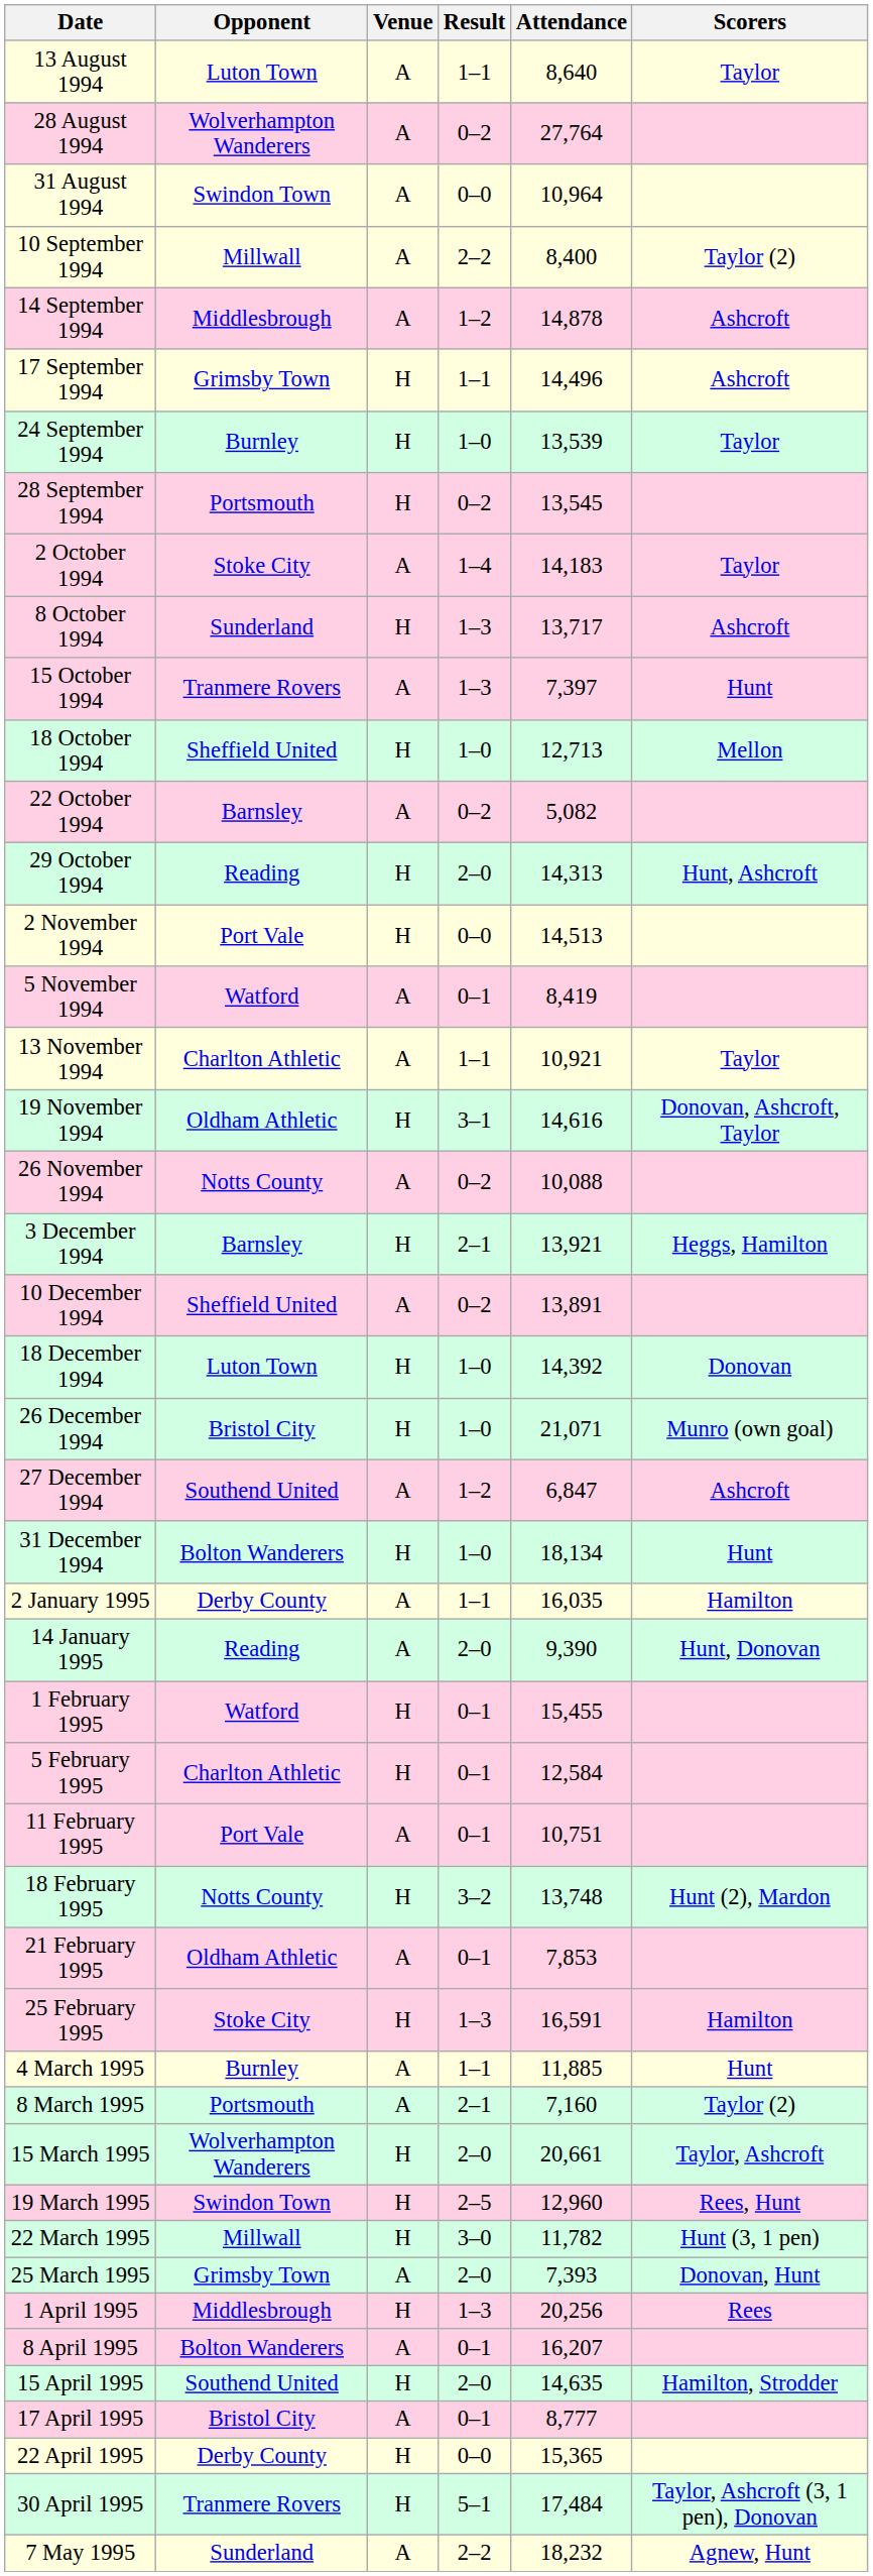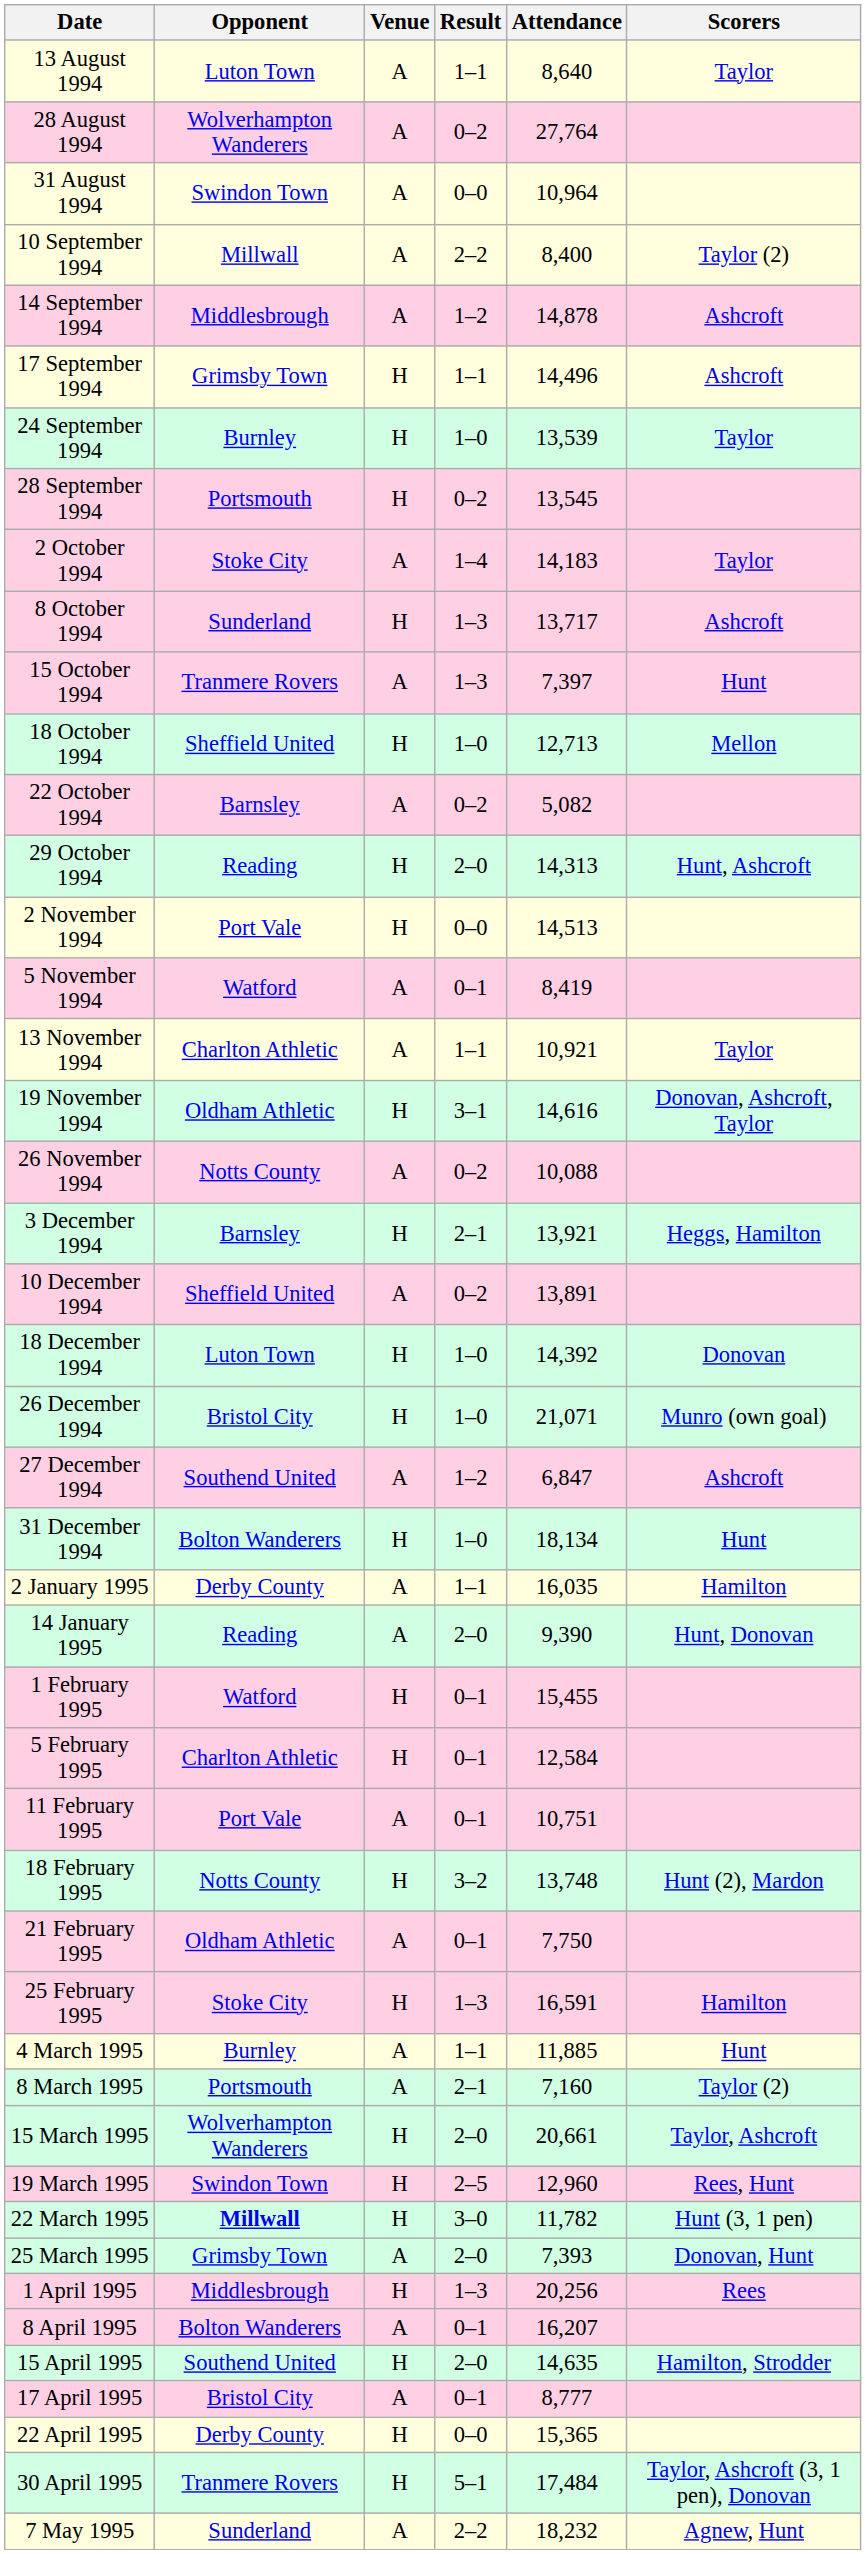21 February 1995 | Attendance: 7,853 -> 7,750
22 March 1995 | Opponent: normal -> bold
